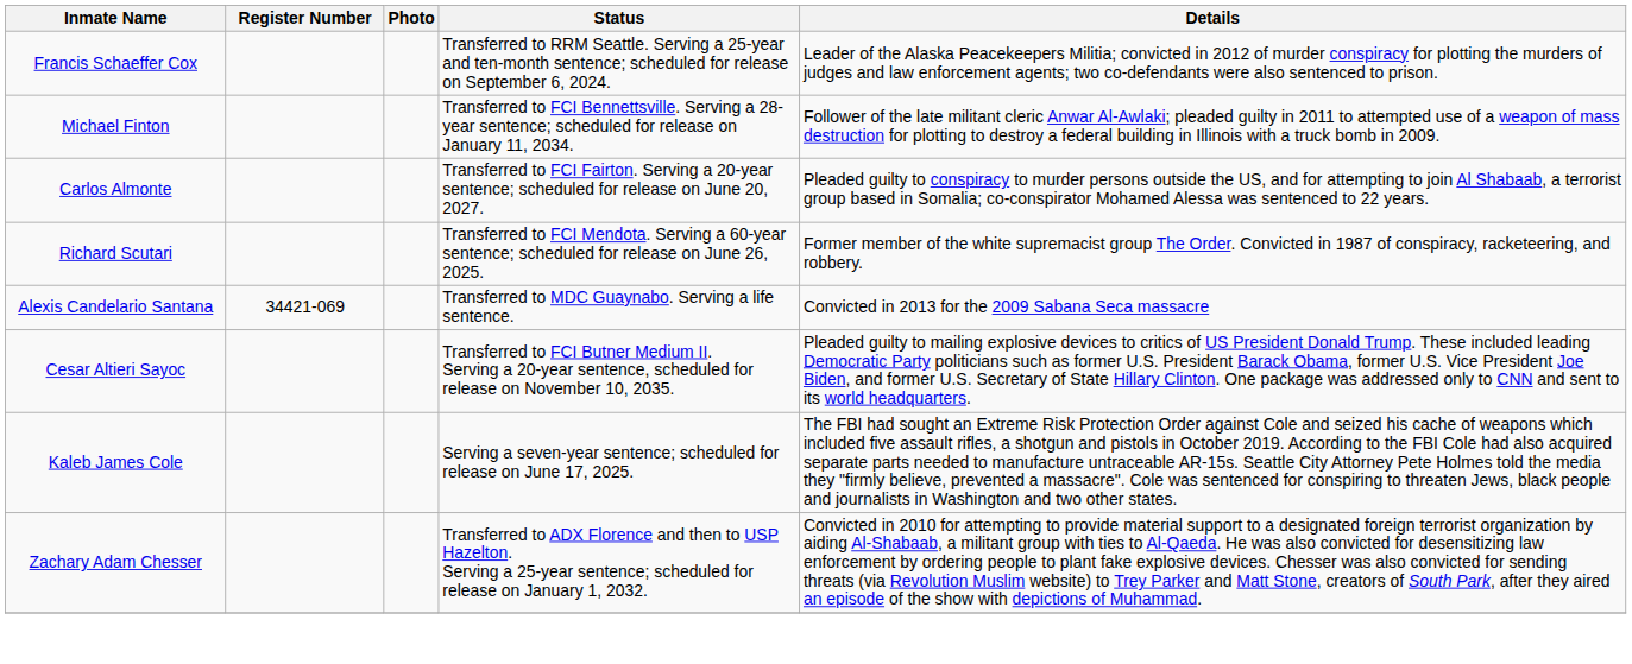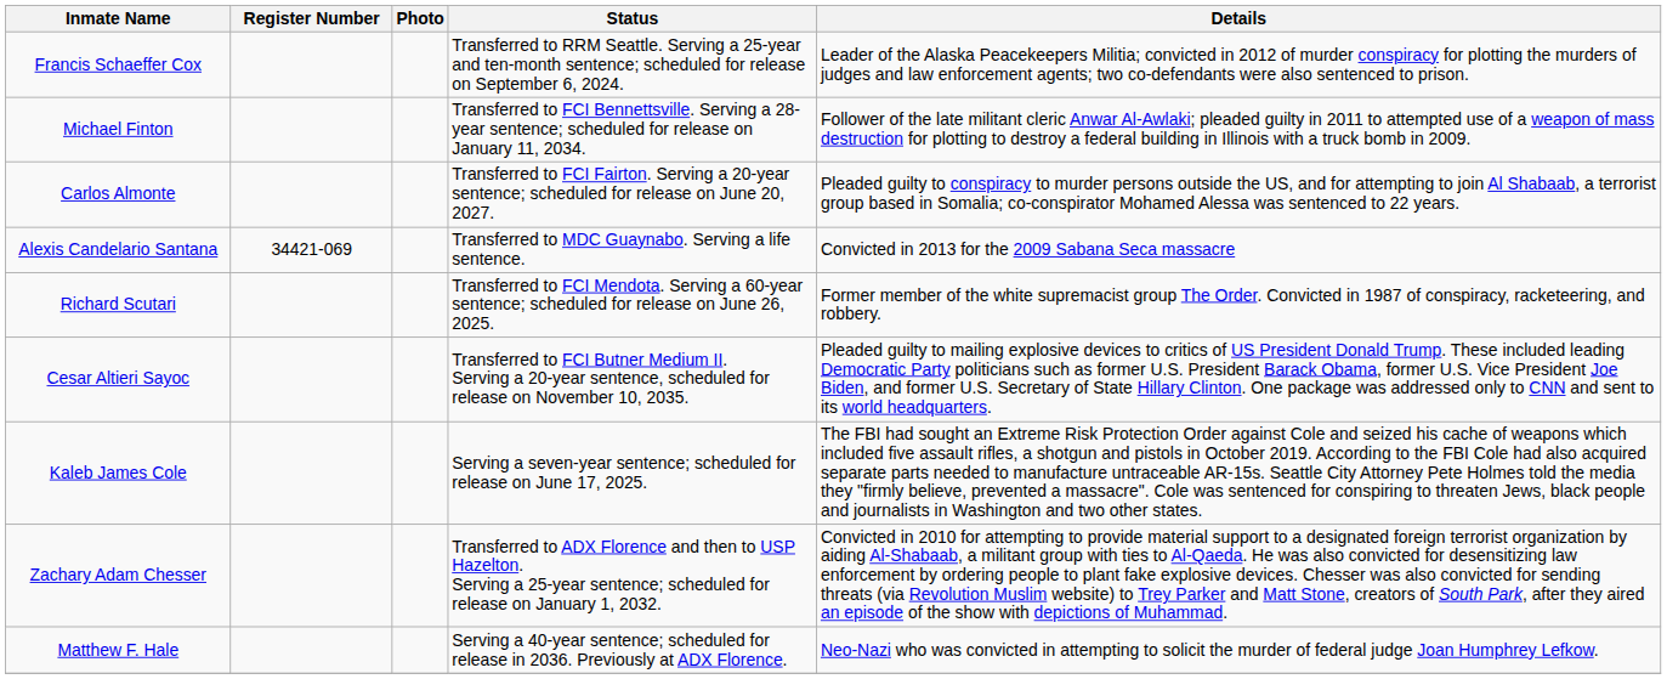rows swapped: Alexis Candelario Santana <-> Richard Scutari
+ row: Matthew F. Hale | Serving a 40-year sentence; scheduled for release in 2036. Previously at ADX Florence. | Neo-Nazi who was convicted in attempting to solicit the murder of federal judge Joan Humphrey Lefkow.
